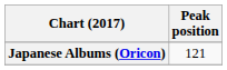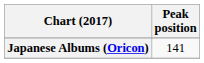Japanese Albums (Oricon) | Peak position: 121 -> 141
